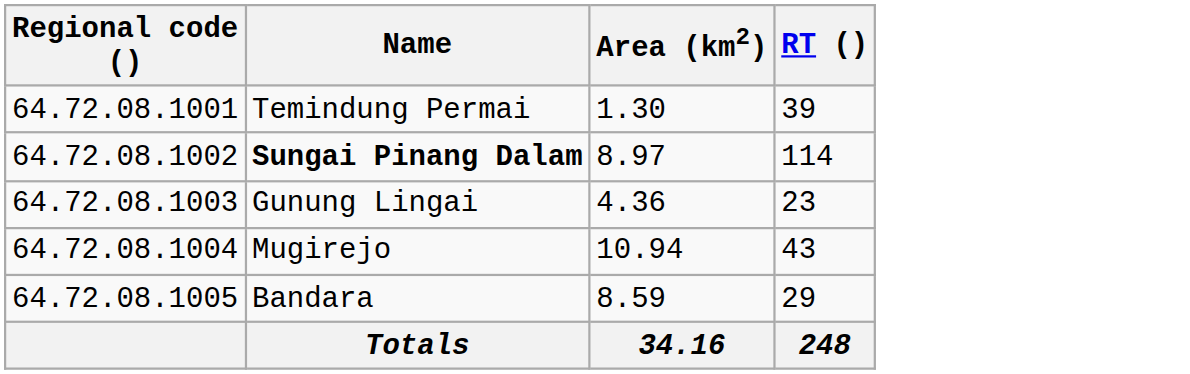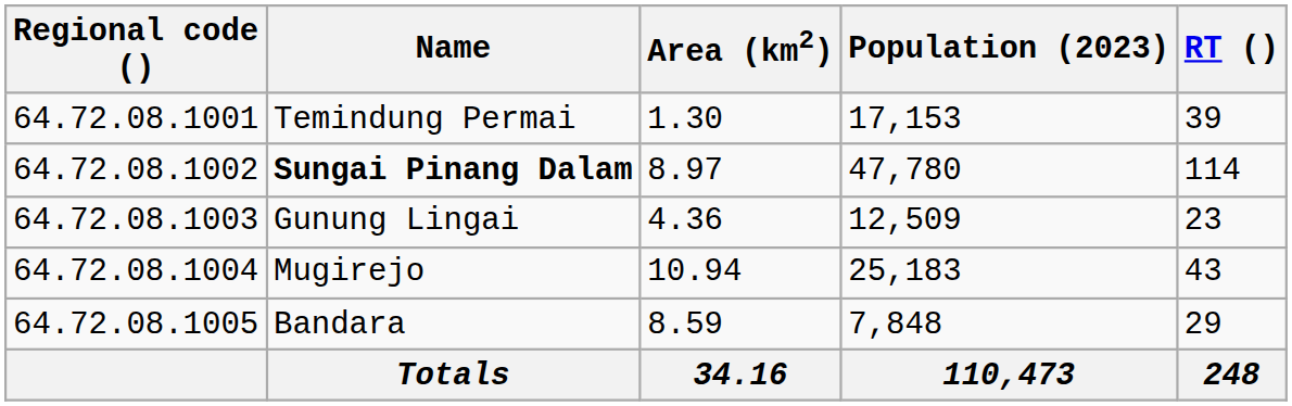+ column: Population (2023) | 17,153 | 47,780 | 12,509 | 25,183 | 7,848 | 110,473
